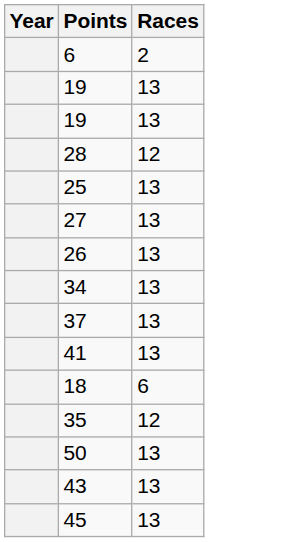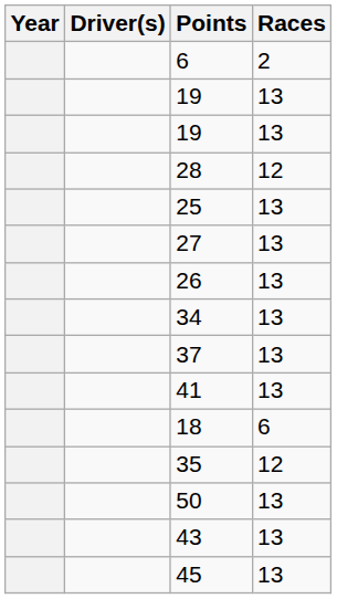+ column: Driver(s)
